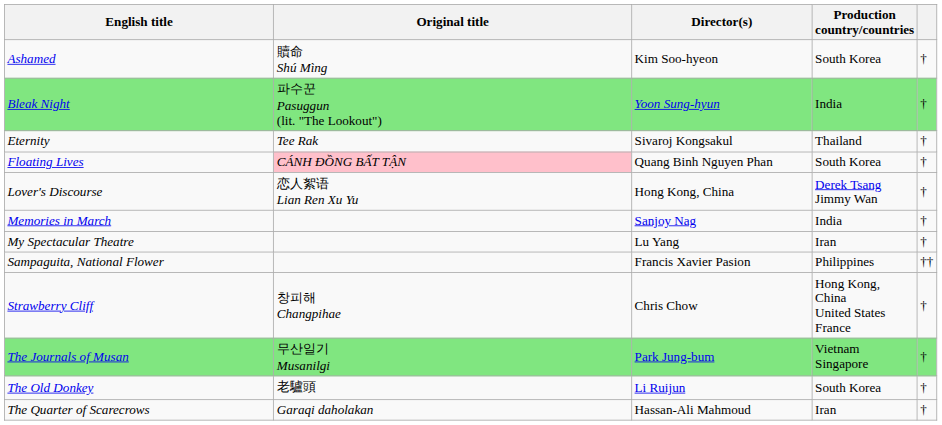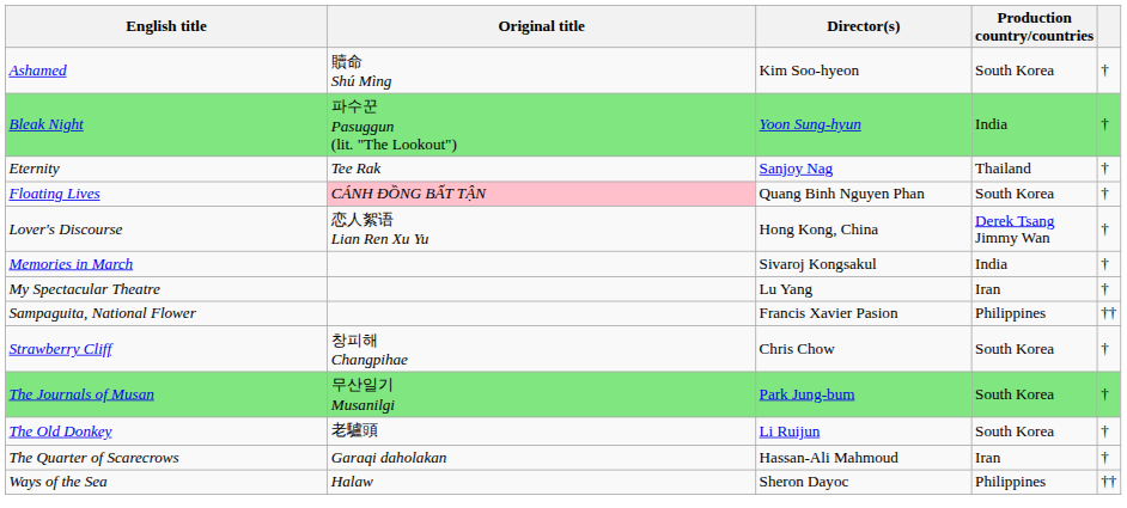Eternity | Director(s): Sivaroj Kongsakul -> Sanjoy Nag
Memories in March | Director(s): Sanjoy Nag -> Sivaroj Kongsakul
Strawberry Cliff | Production country/countries: Hong Kong, China United States France -> South Korea
The Journals of Musan | Production country/countries: Vietnam Singapore -> South Korea
+ row: Ways of the Sea | Halaw | Sheron Dayoc | Philippines | ††
